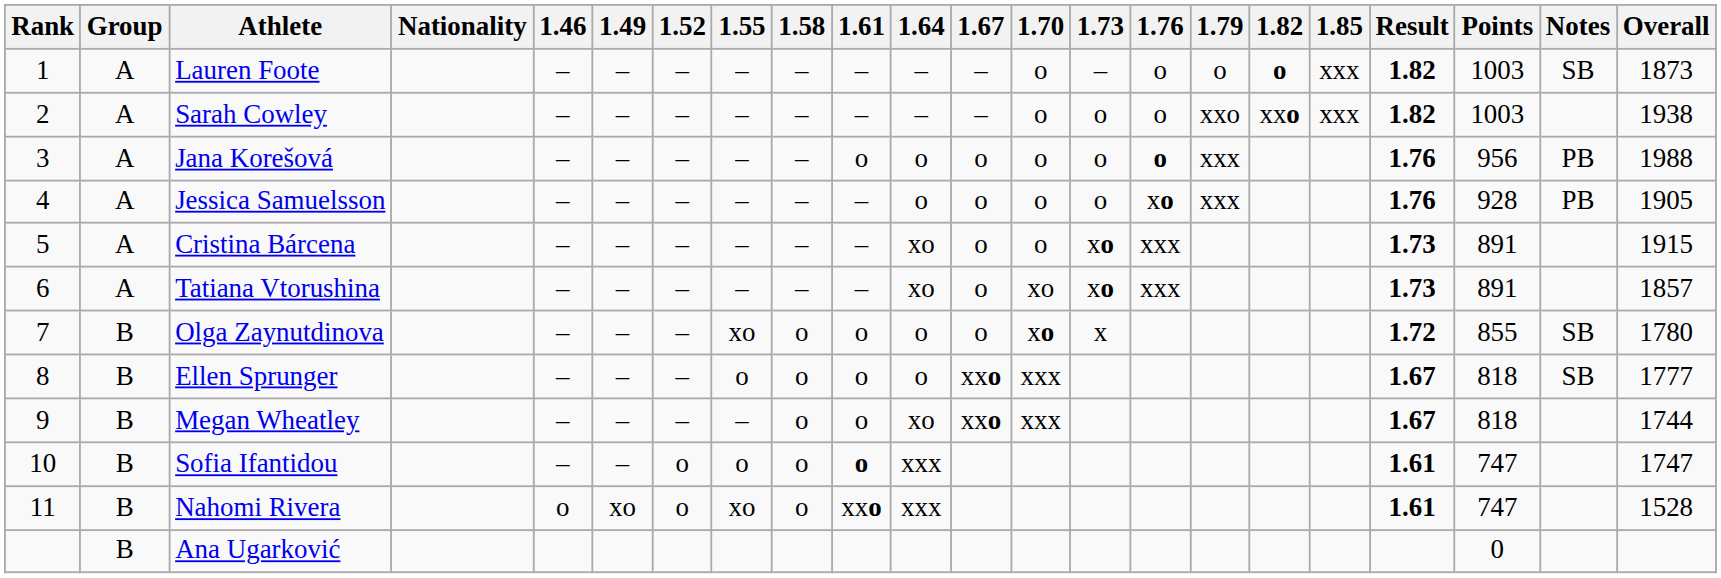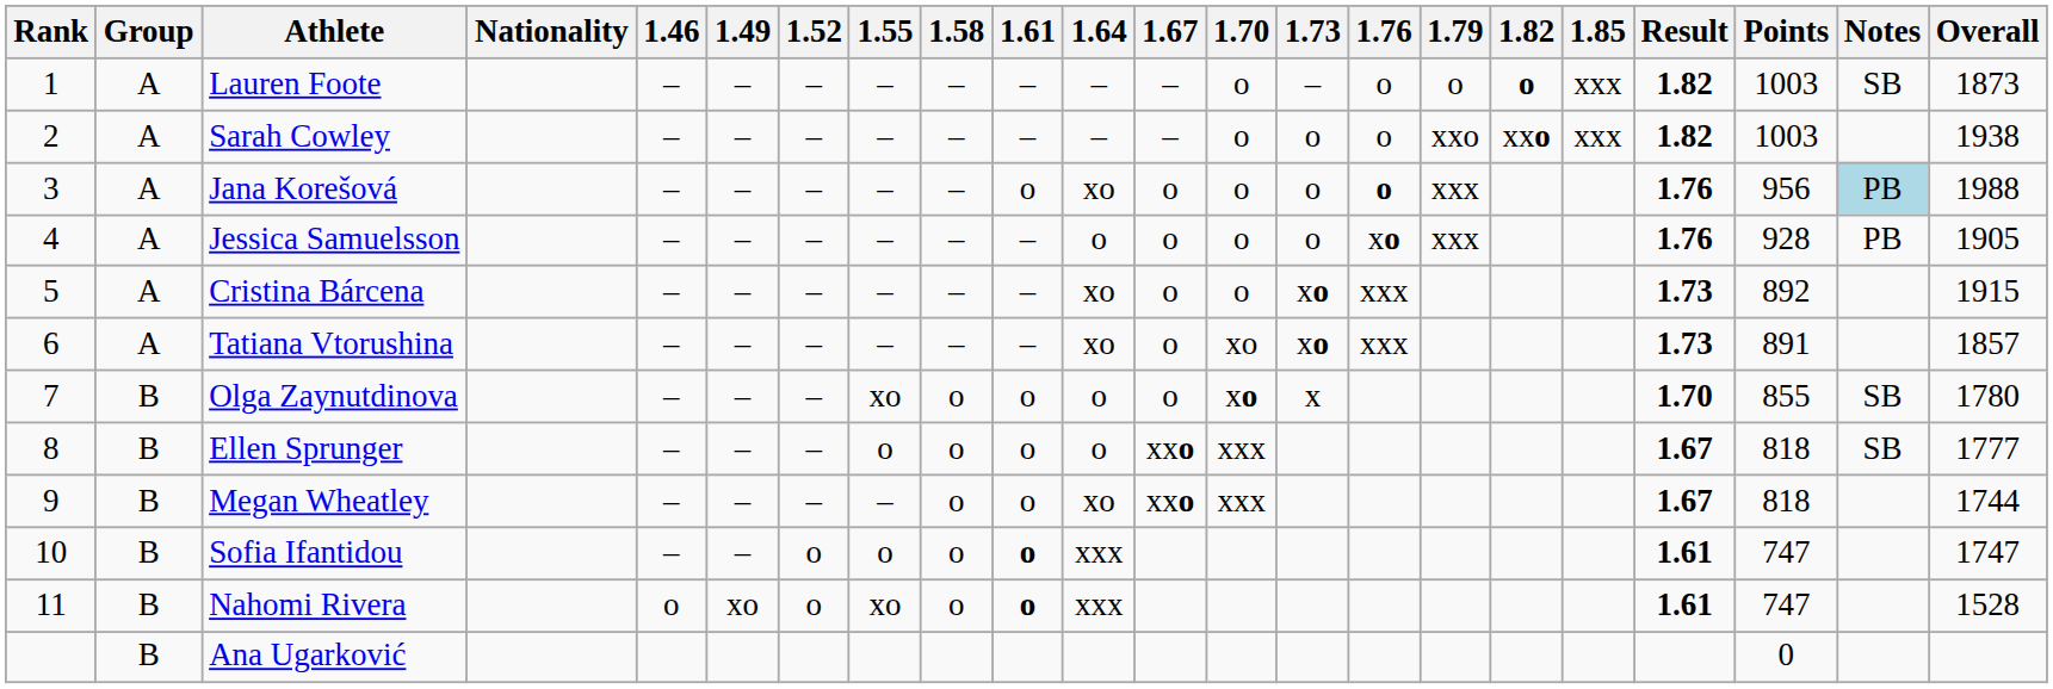Jana Korešová | 1.64: o -> xo
Jana Korešová | Notes: no background -> lightblue background
Cristina Bárcena | Points: 891 -> 892
Olga Zaynutdinova | Result: 1.72 -> 1.70
Nahomi Rivera | 1.61: xxo -> o
